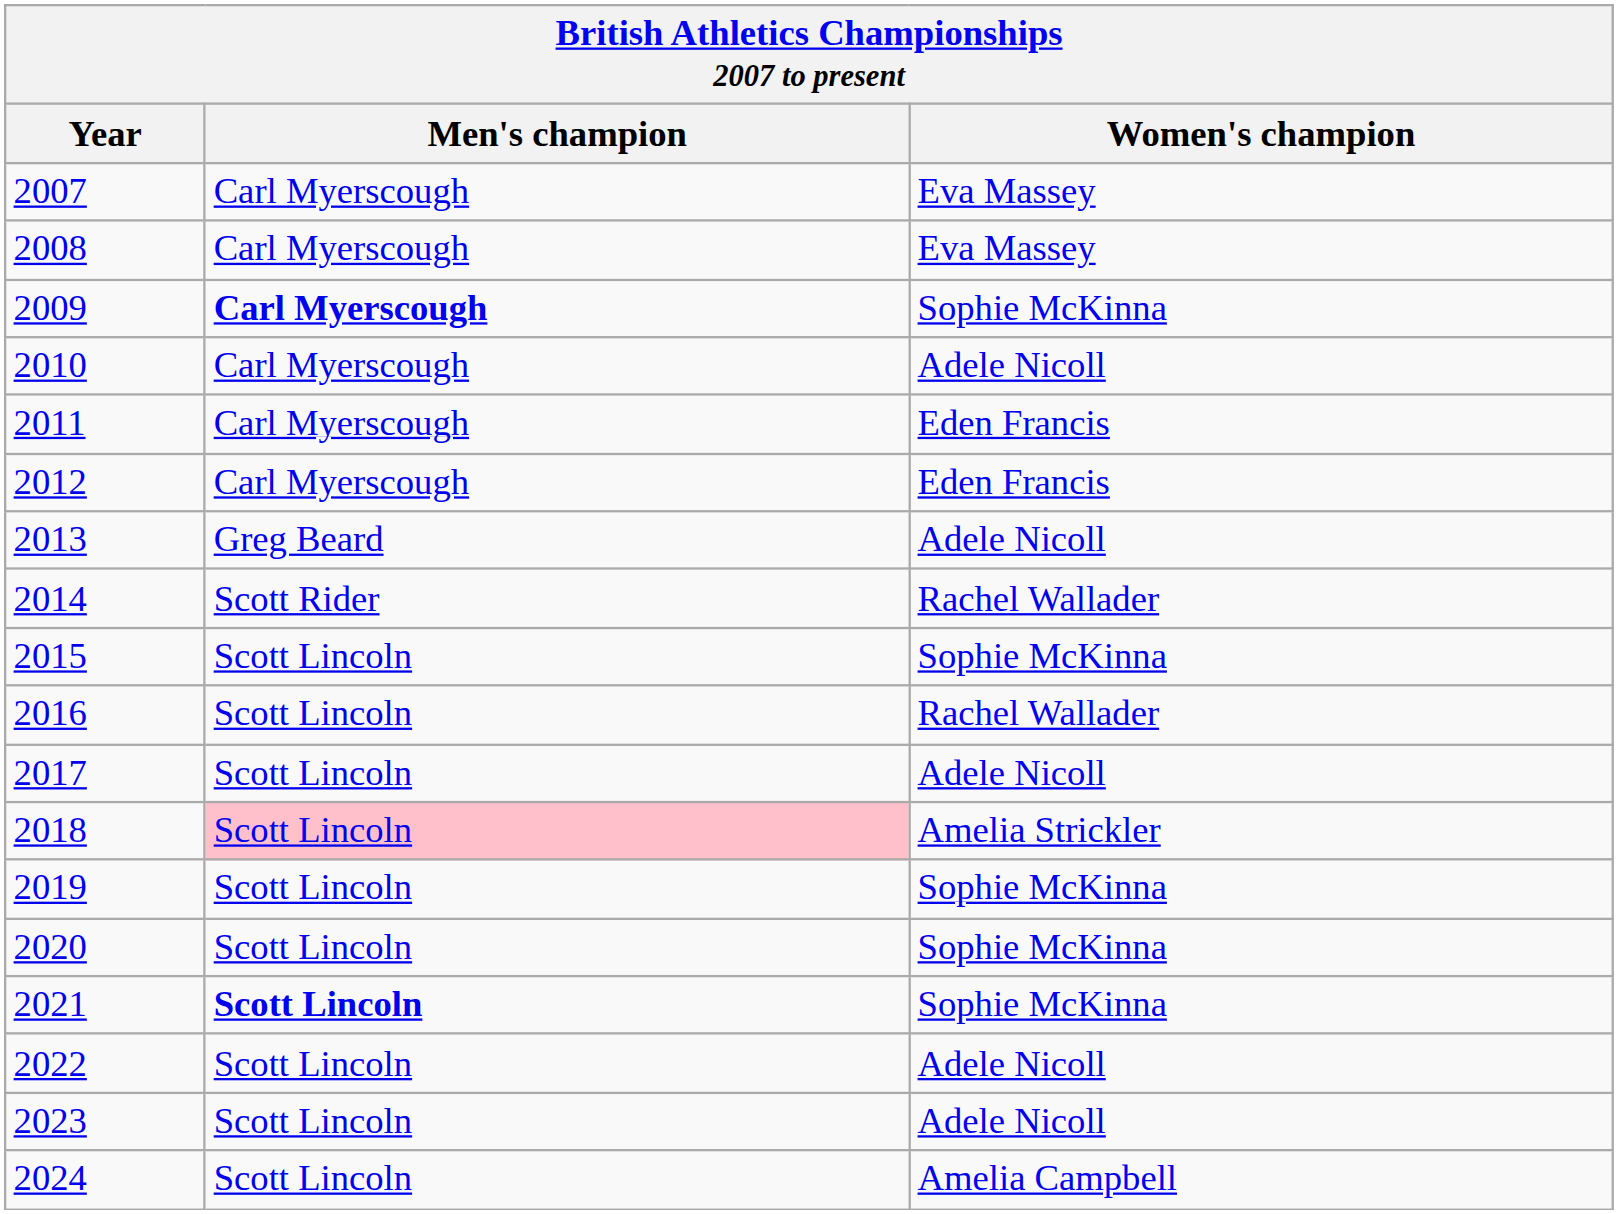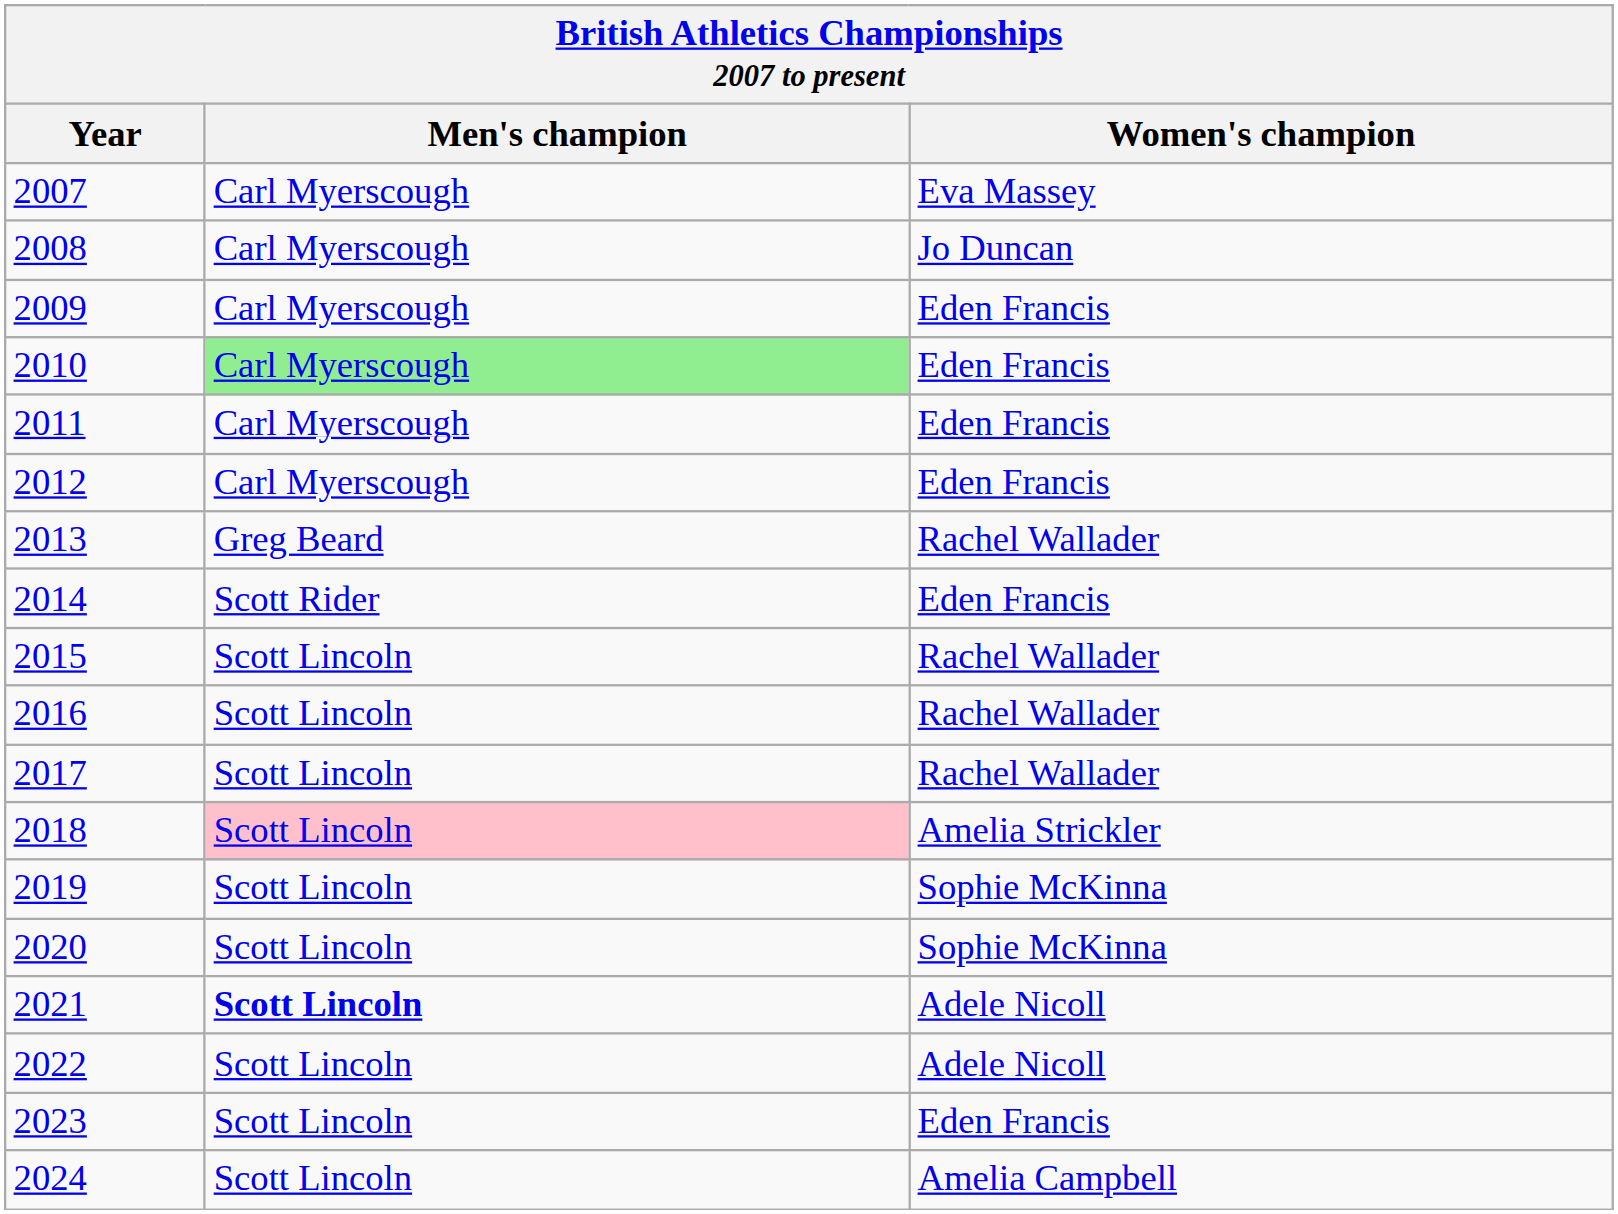2008 | Women's champion: Eva Massey -> Jo Duncan
2009 | Men's champion: bold -> normal
2009 | Women's champion: Sophie McKinna -> Eden Francis
2010 | Men's champion: no background -> lightgreen background
2010 | Women's champion: Adele Nicoll -> Eden Francis
2013 | Women's champion: Adele Nicoll -> Rachel Wallader
2014 | Women's champion: Rachel Wallader -> Eden Francis
2015 | Women's champion: Sophie McKinna -> Rachel Wallader
2017 | Women's champion: Adele Nicoll -> Rachel Wallader
2021 | Women's champion: Sophie McKinna -> Adele Nicoll
2023 | Women's champion: Adele Nicoll -> Eden Francis
